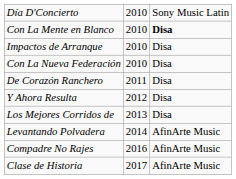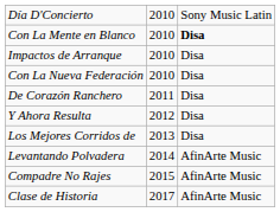Compadre No Rajes | column 2: 2016 -> 2015
